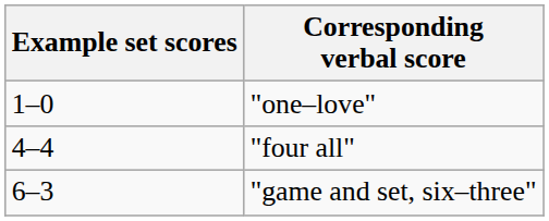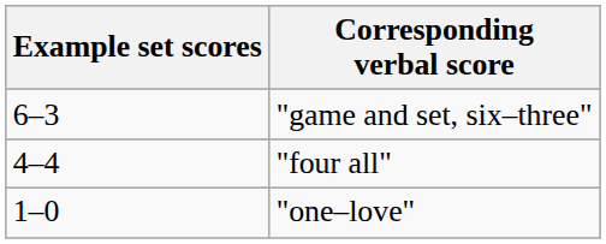rows swapped: "one–love" <-> "game and set, six–three"
